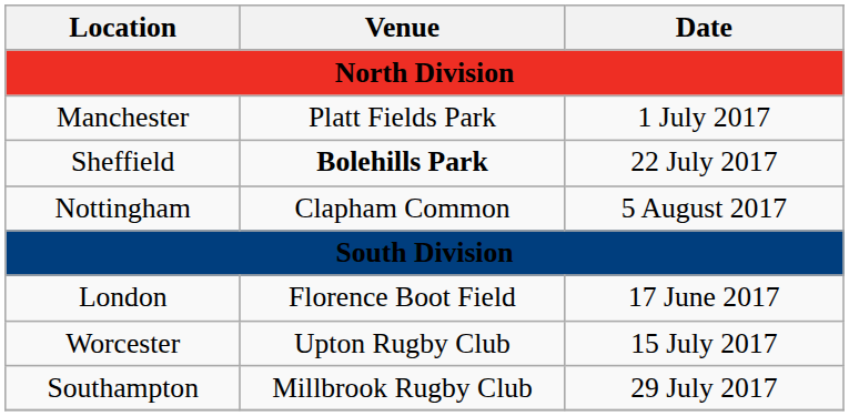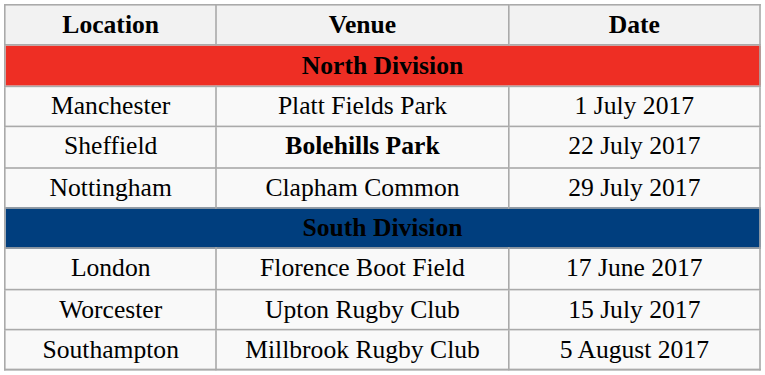Nottingham | Date: 5 August 2017 -> 29 July 2017
Southampton | Date: 29 July 2017 -> 5 August 2017
